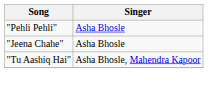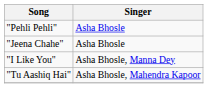+ row: "I Like You" | Asha Bhosle, Manna Dey
